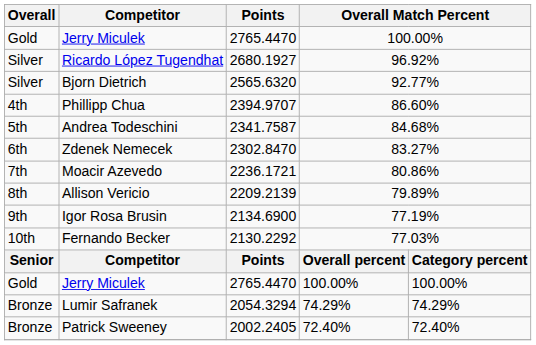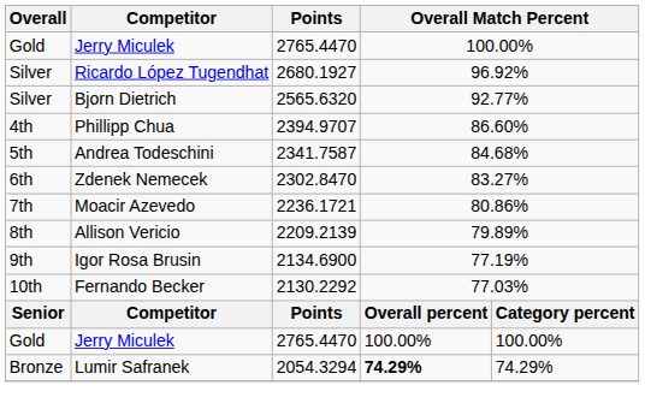Lumir Safranek | column 4: normal -> bold
- row: Bronze | Patrick Sweeney | 2002.2405 | 72.40% | 72.40%
